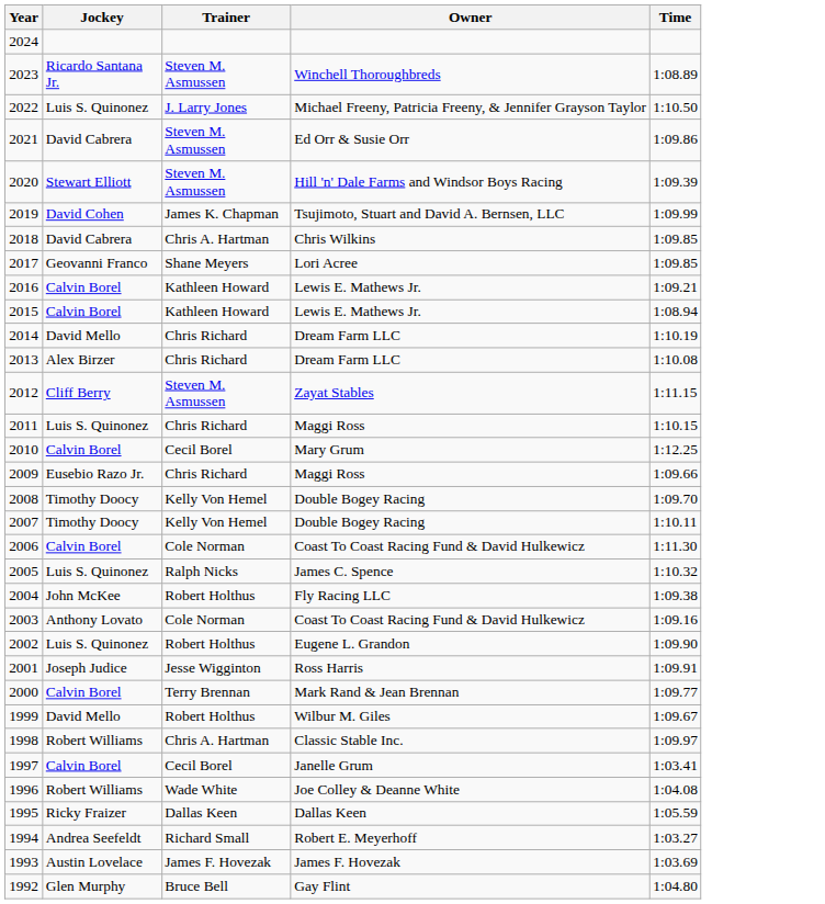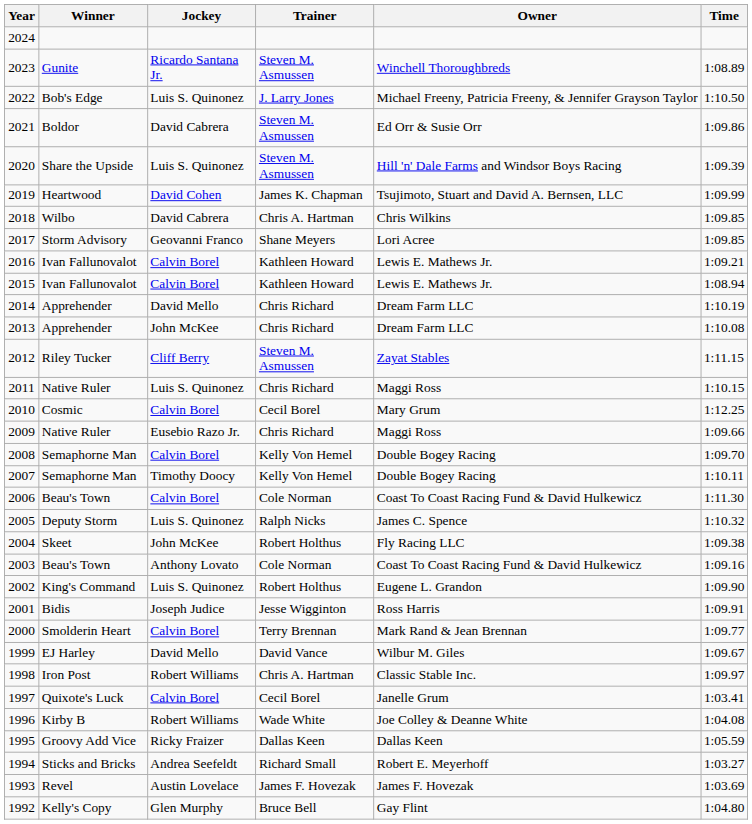+ column: Winner | Gunite | Bob's Edge | Boldor | Share the Upside | Heartwood | Wilbo | Storm Advisory | Ivan Fallunovalot | Ivan Fallunovalot | Apprehender | Apprehender | Riley Tucker | Native Ruler | Cosmic | Native Ruler | Semaphorne Man | Semaphorne Man | Beau's Town | Deputy Storm | Skeet | Beau's Town | King's Command | Bidis | Smolderin Heart | EJ Harley | Iron Post | Quixote's Luck | Kirby B | Groovy Add Vice | Sticks and Bricks | Revel | Kelly's Copy
2020 | Jockey: Stewart Elliott -> Luis S. Quinonez
2013 | Jockey: Alex Birzer -> John McKee
2008 | Jockey: Timothy Doocy -> Calvin Borel
1999 | Trainer: Robert Holthus -> David Vance
